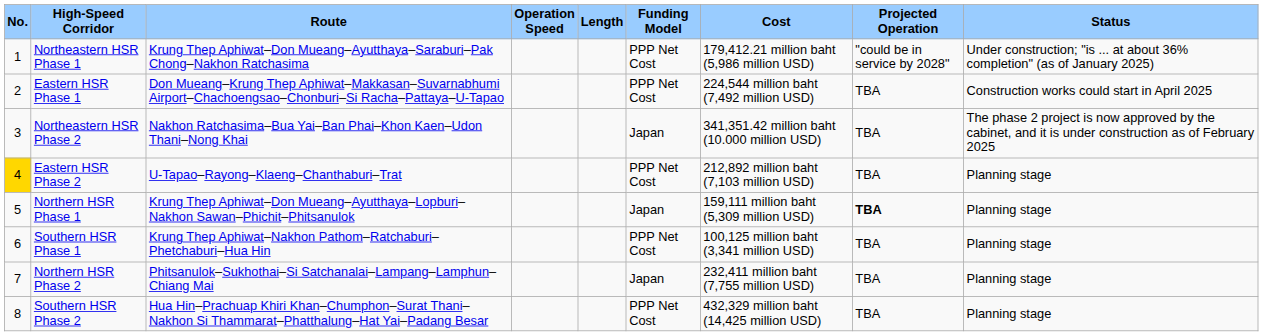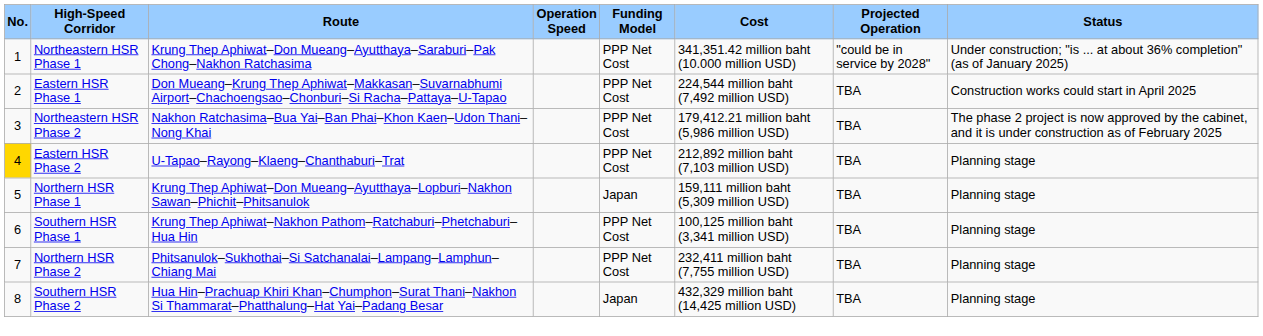- column: Length
Northeastern HSR Phase 1 | Cost: 179,412.21 million baht (5,986 million USD) -> 341,351.42 million baht (10.000 million USD)
Northeastern HSR Phase 2 | Funding Model: Japan -> PPP Net Cost
Northeastern HSR Phase 2 | Cost: 341,351.42 million baht (10.000 million USD) -> 179,412.21 million baht (5,986 million USD)
Northern HSR Phase 1 | Projected Operation: bold -> normal
Northern HSR Phase 2 | Funding Model: Japan -> PPP Net Cost
Southern HSR Phase 2 | Funding Model: PPP Net Cost -> Japan
